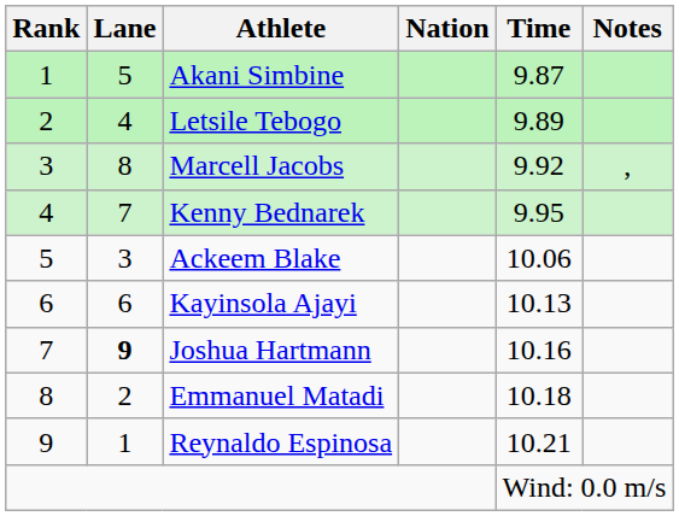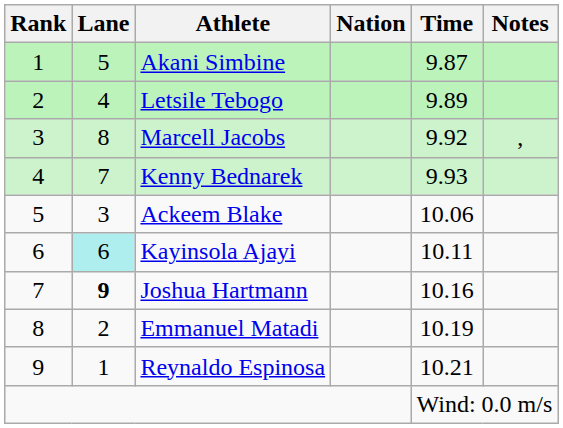Kenny Bednarek | Time: 9.95 -> 9.93
Kayinsola Ajayi | Lane: no background -> paleturquoise background
Kayinsola Ajayi | Time: 10.13 -> 10.11
Emmanuel Matadi | Time: 10.18 -> 10.19
